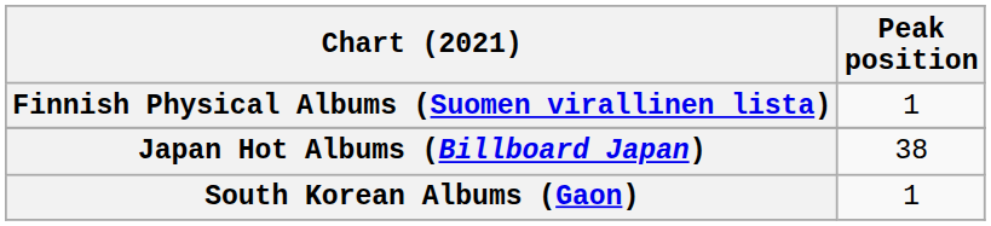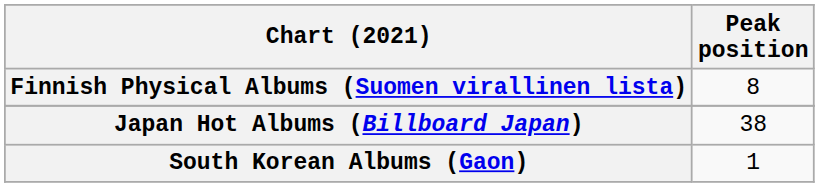Finnish Physical Albums (Suomen virallinen lista) | Peak position: 1 -> 8
